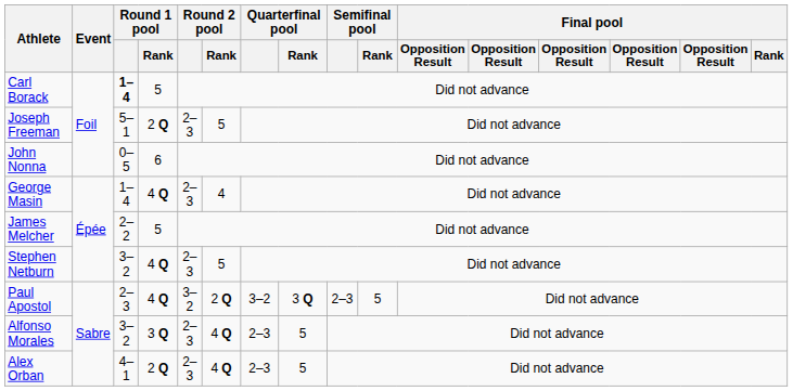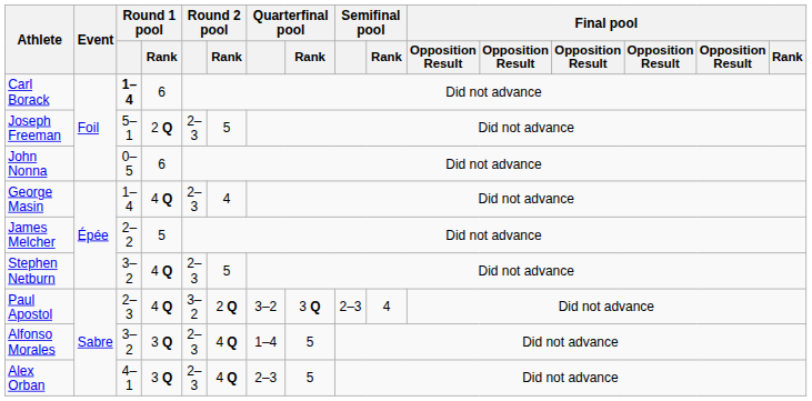Carl Borack | Round 1 pool / Rank: 5 -> 6
Paul Apostol | Semifinal pool / Rank: 5 -> 4
Alfonso Morales | Quarterfinal pool: 2–3 -> 1–4
Alex Orban | Round 1 pool / Rank: 2 Q -> 3 Q
